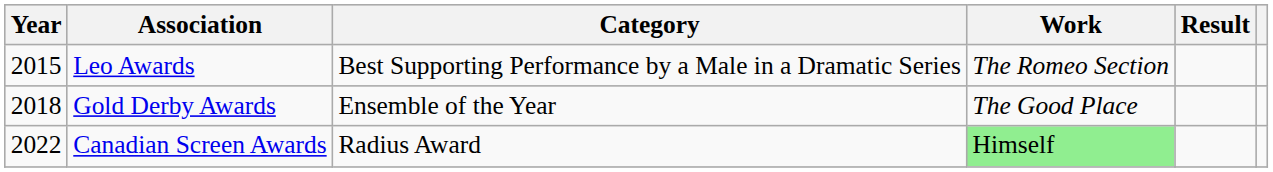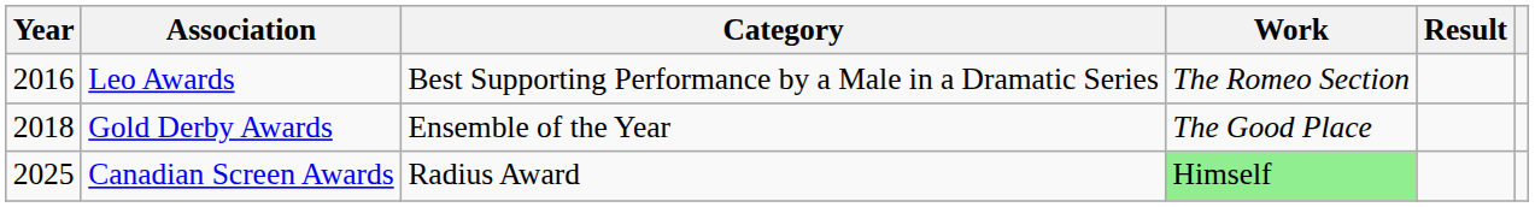Leo Awards | Year: 2015 -> 2016
Canadian Screen Awards | Year: 2022 -> 2025
